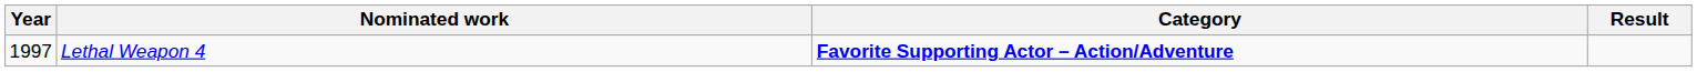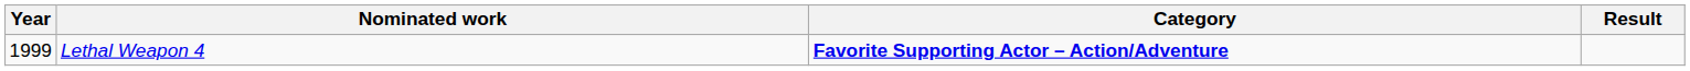Lethal Weapon 4 | Year: 1997 -> 1999
